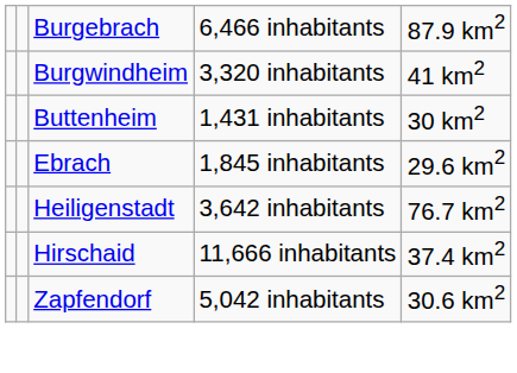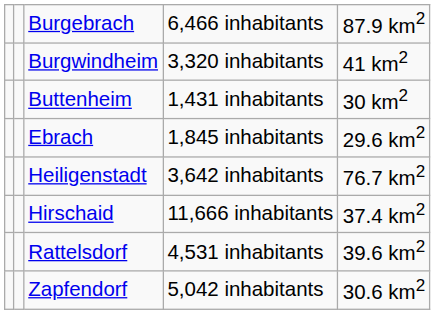+ row: Rattelsdorf | 4,531 inhabitants | 39.6 km2
